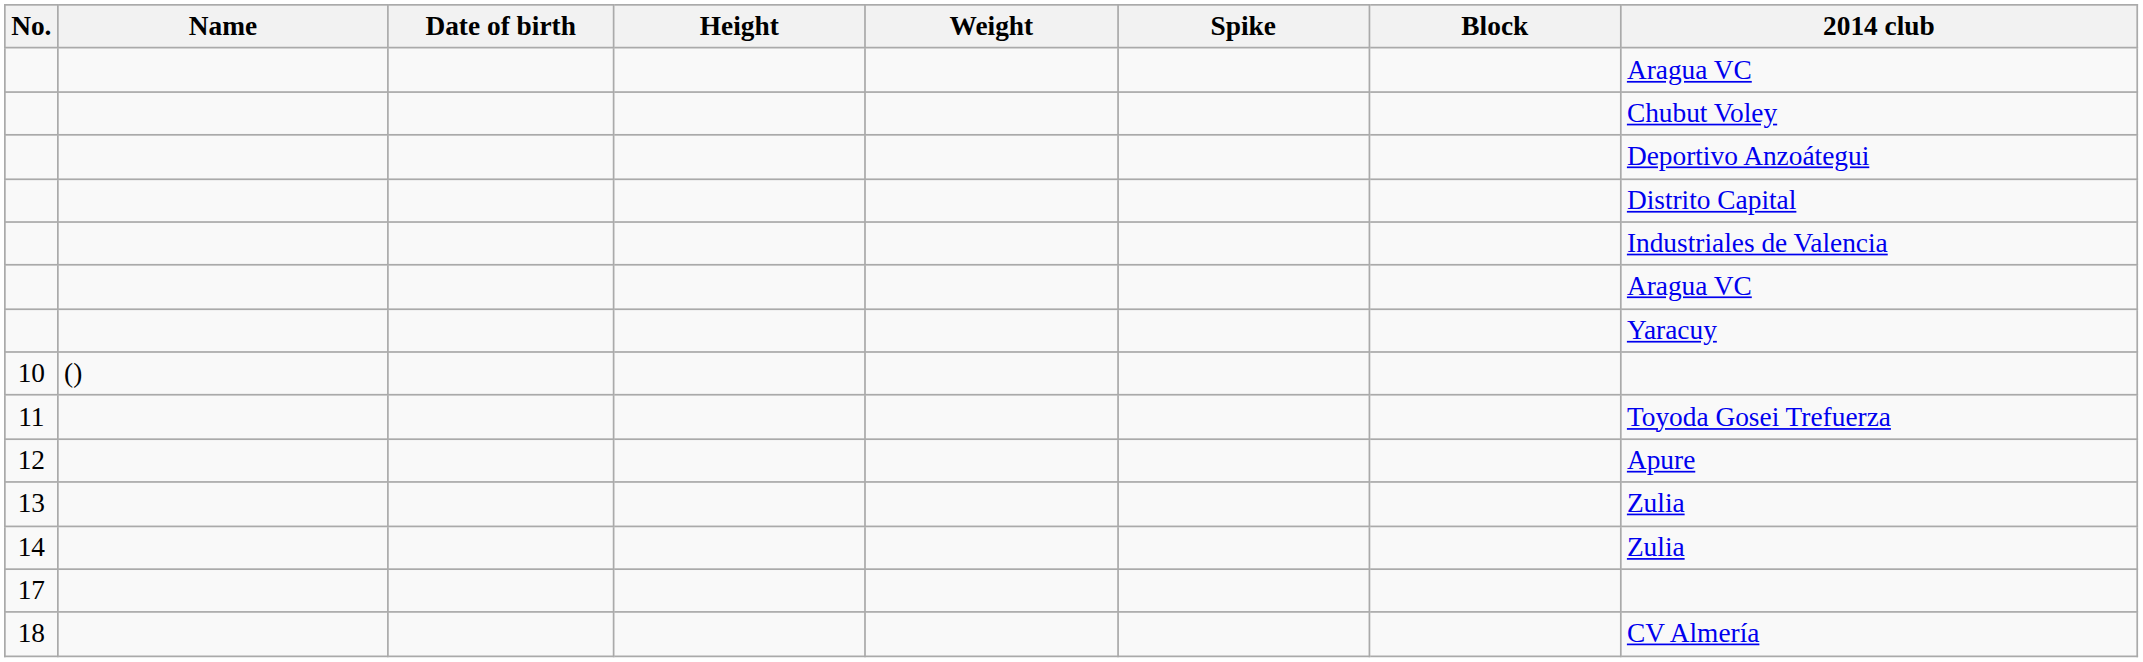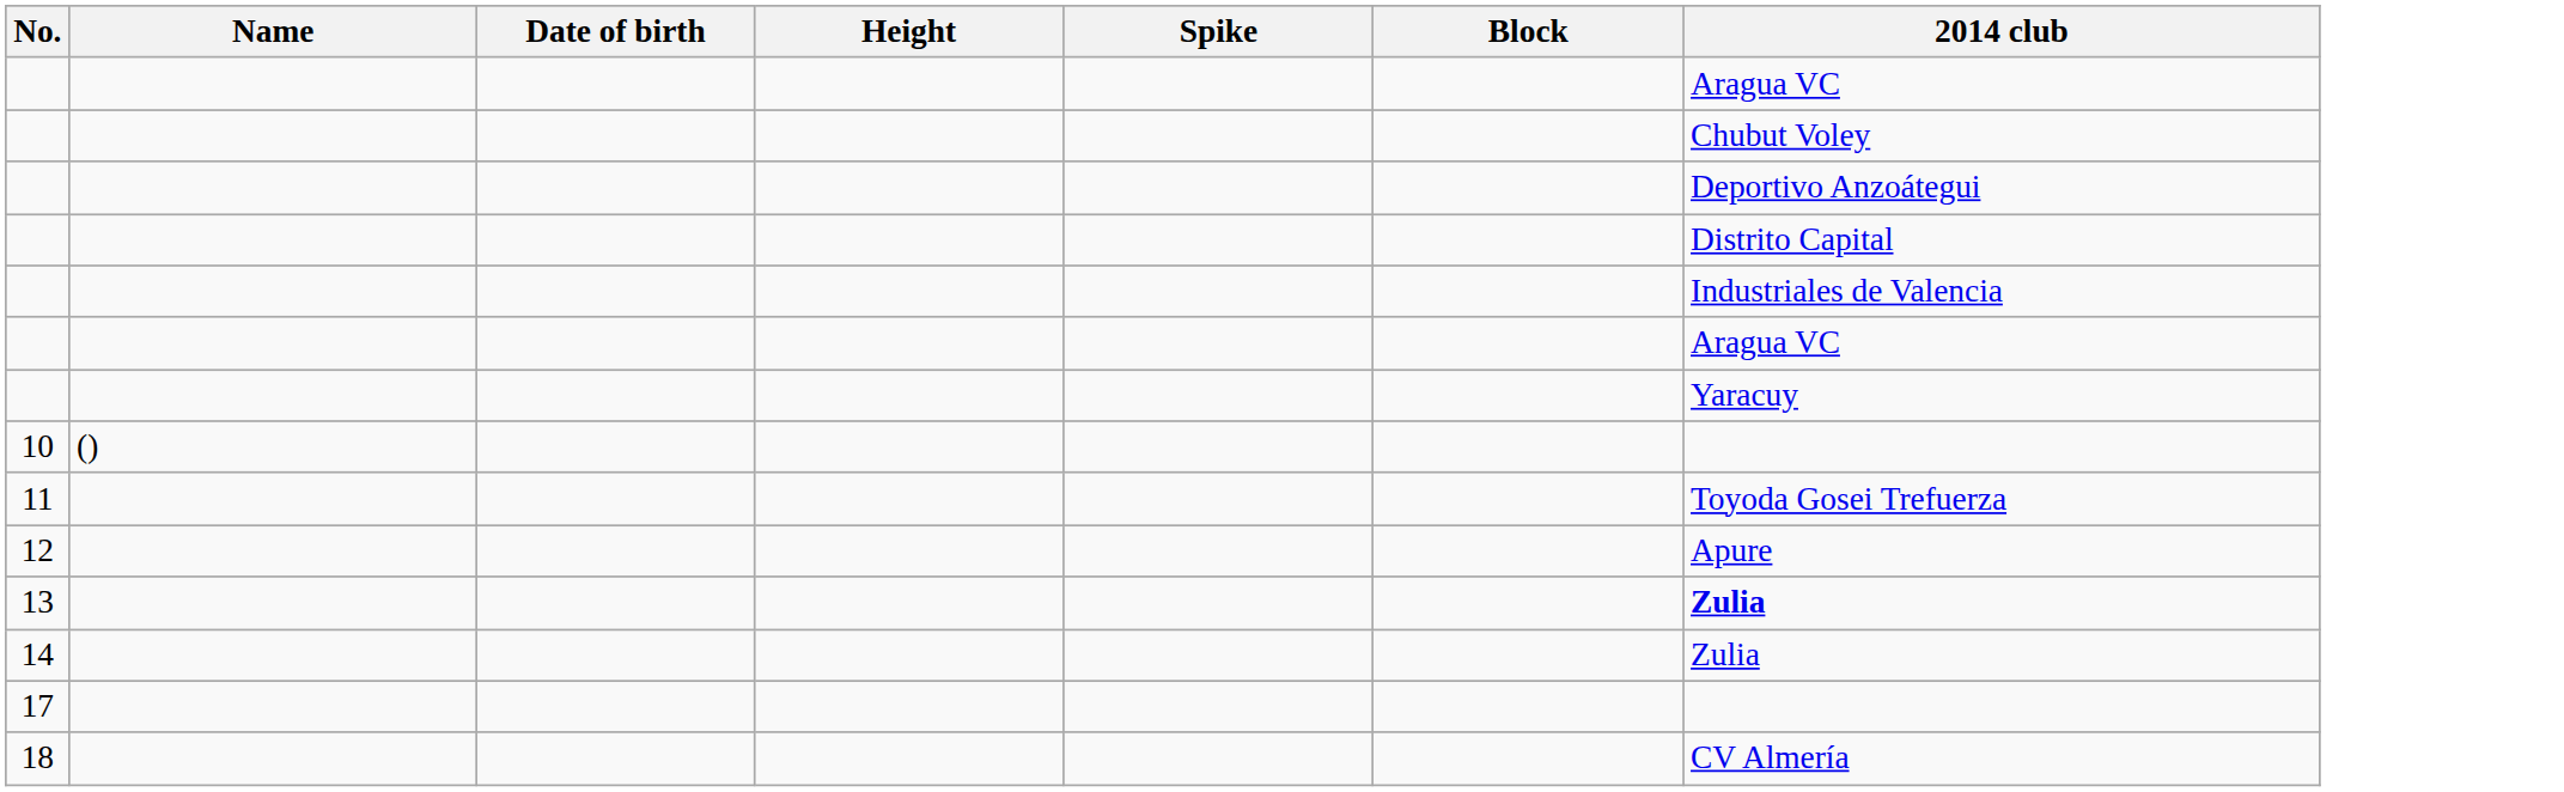- column: Weight
13 | 2014 club: normal -> bold
